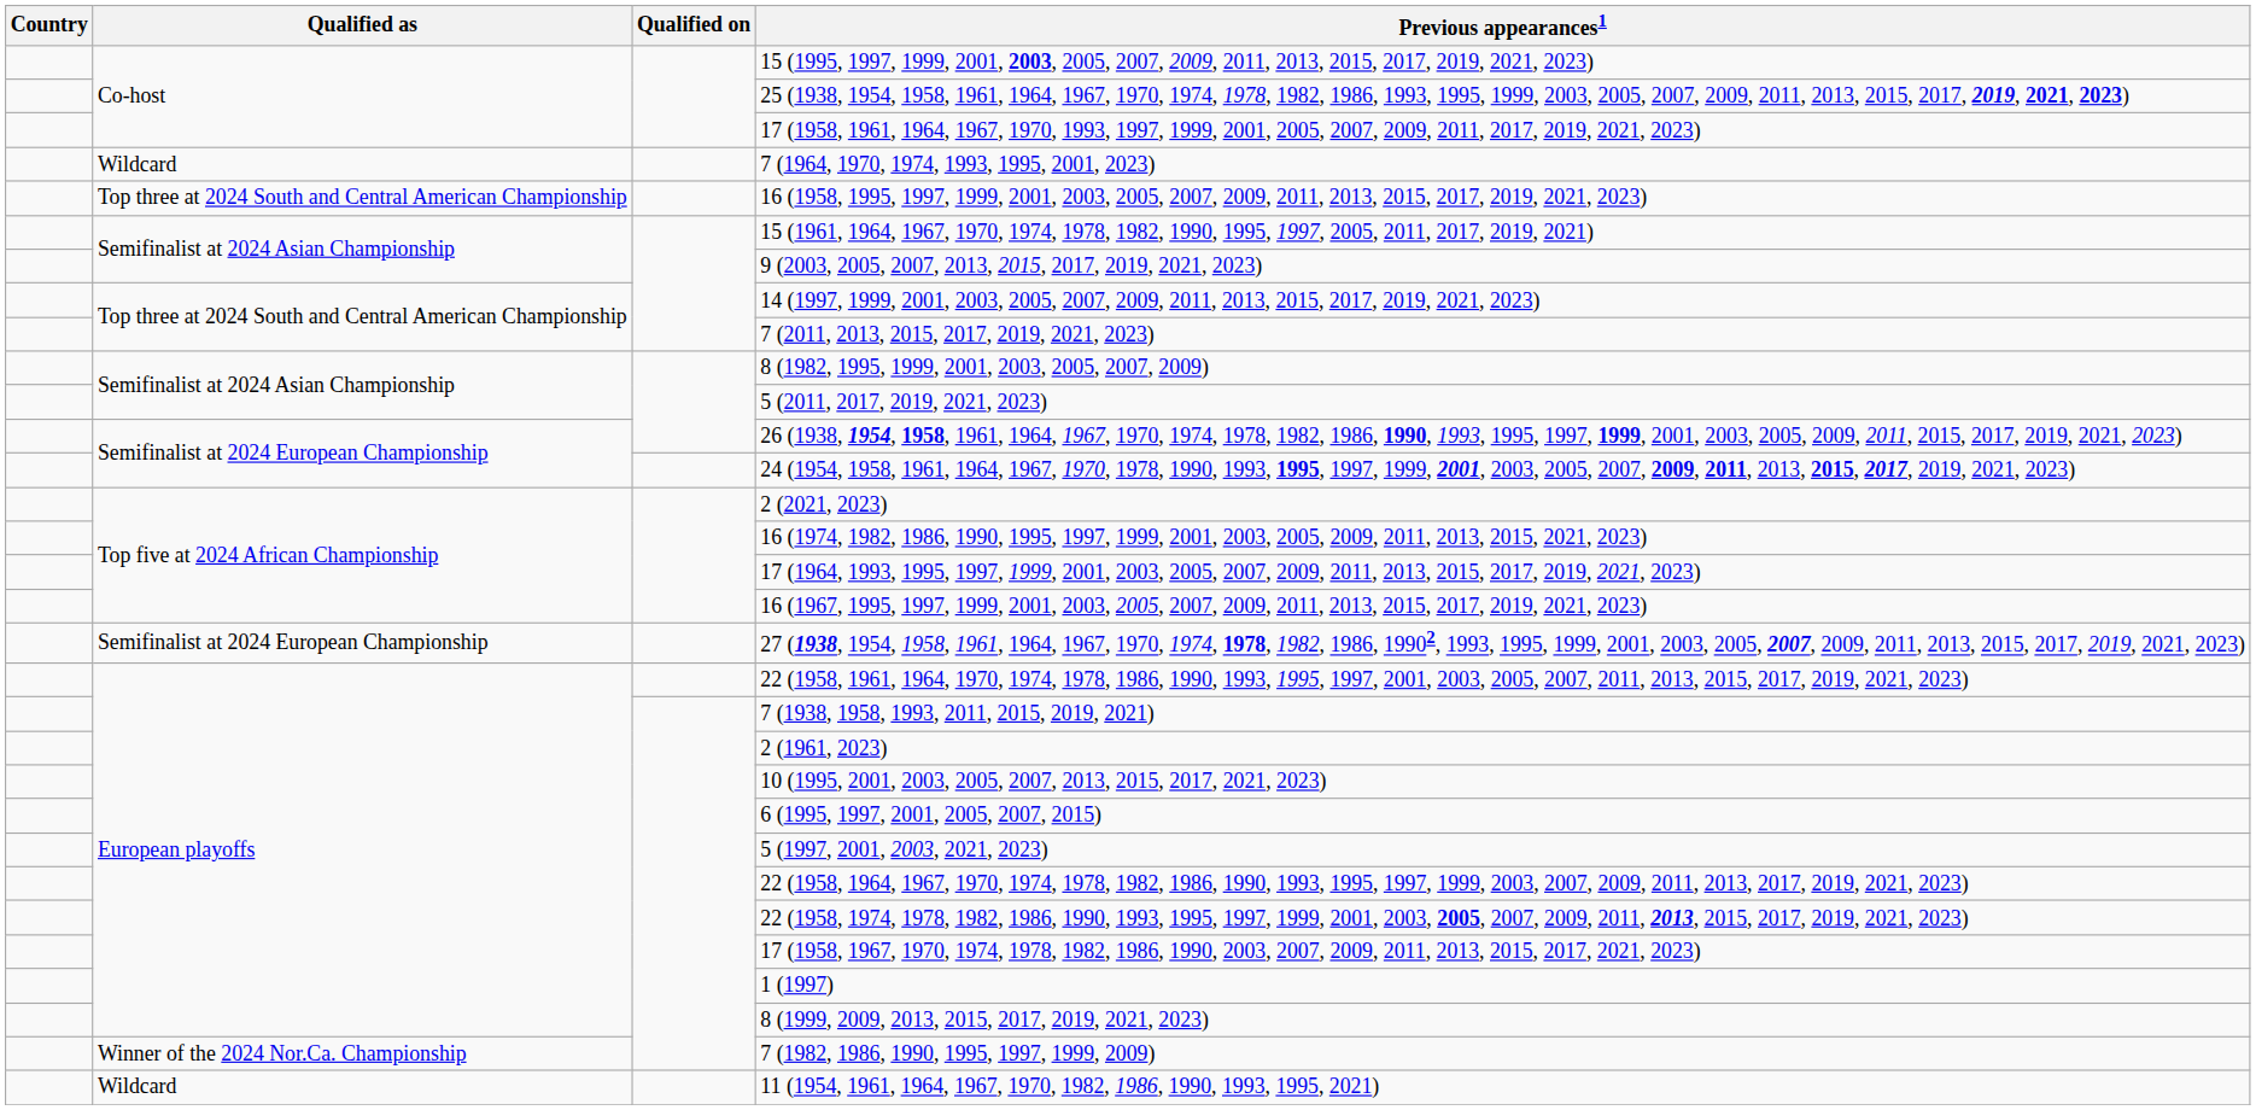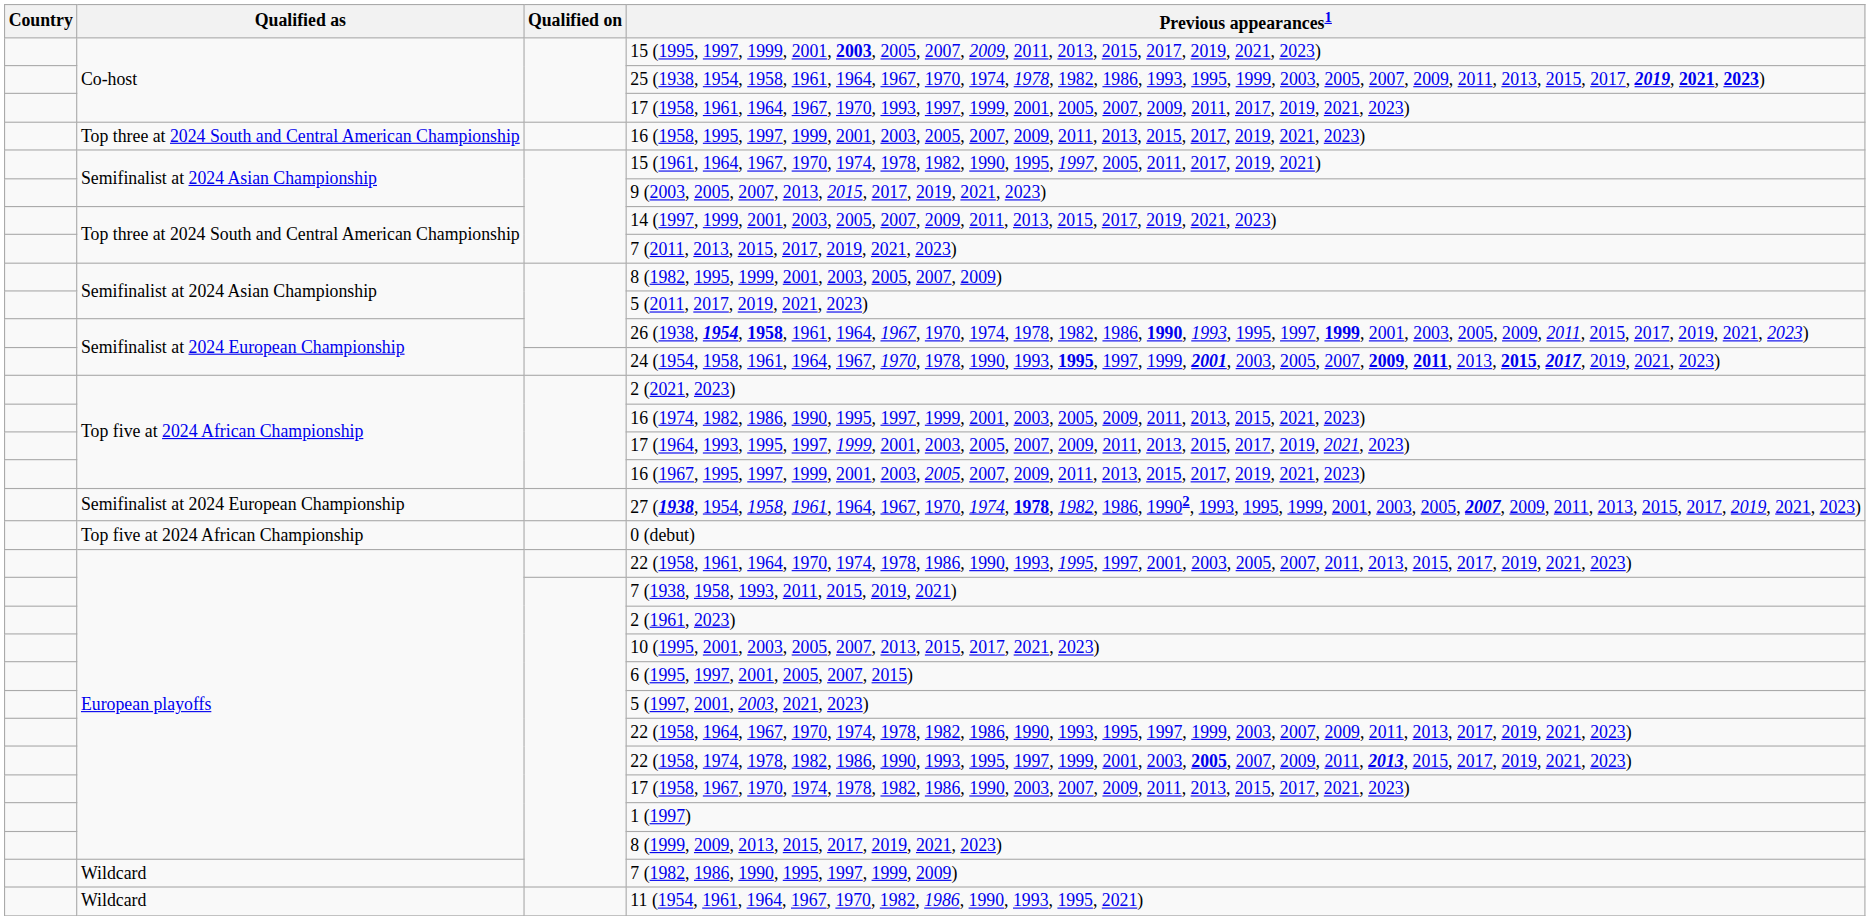- row: Wildcard | 7 (1964, 1970, 1974, 1993, 1995, 2001, 2023)
+ row: Top five at 2024 African Championship | 0 (debut)
7 (1982, 1986, 1990, 1995, 1997, 1999, 2009) | Qualified as: Winner of the 2024 Nor.Ca. Championship -> Wildcard
